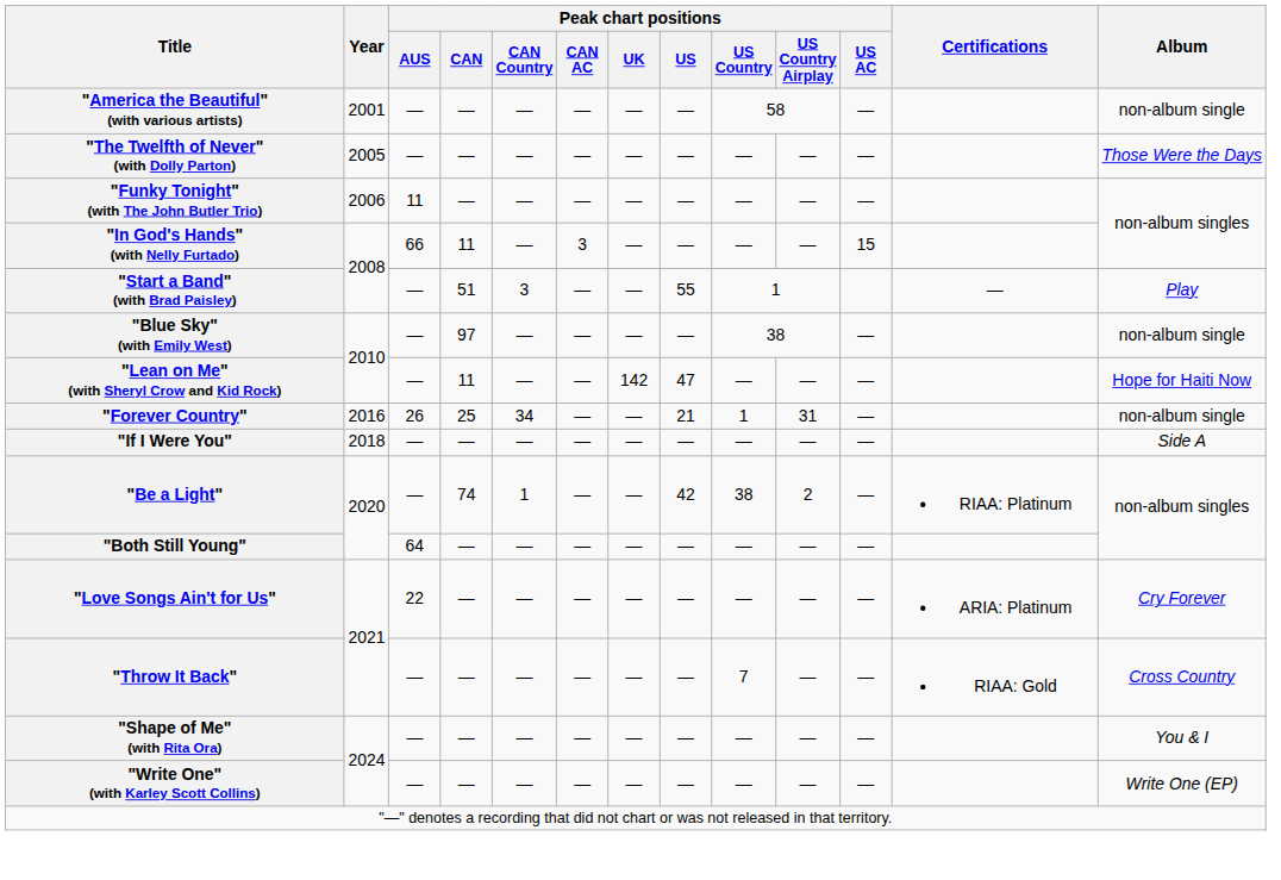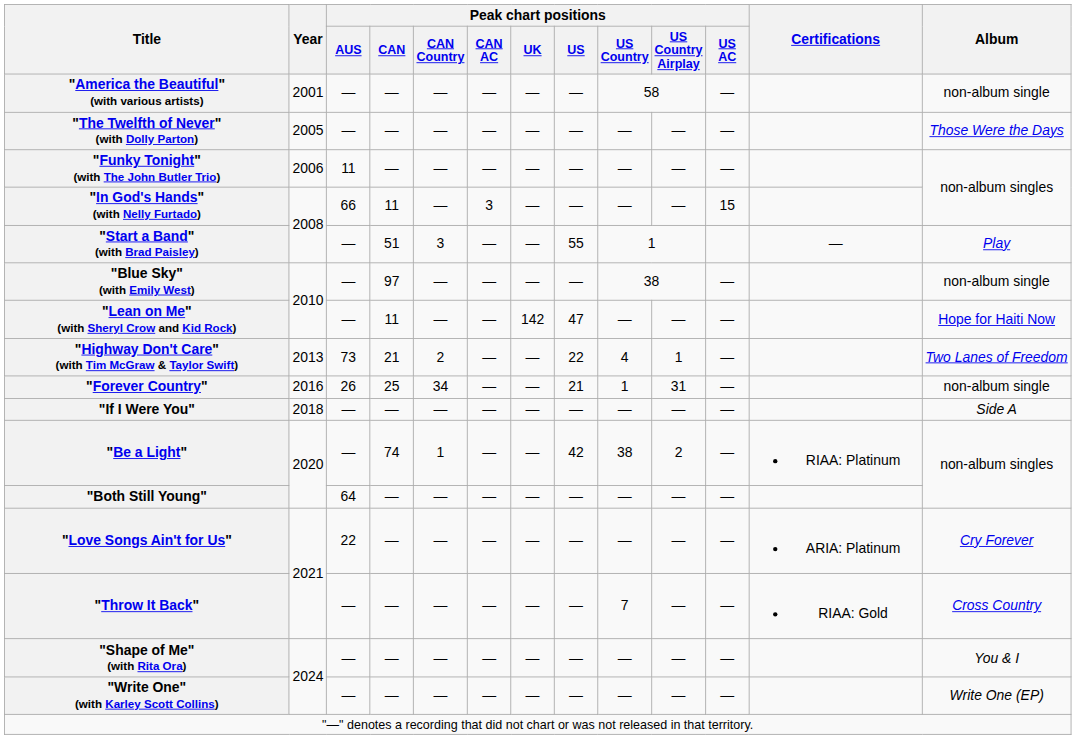+ row: "Highway Don't Care" (with Tim McGraw & Taylor Swift) | 2013 | 73 | 21 | 2 | — | — | 22 | 4 | 1 | — | Two Lanes of Freedom
